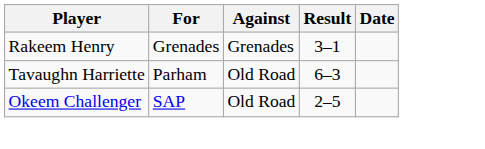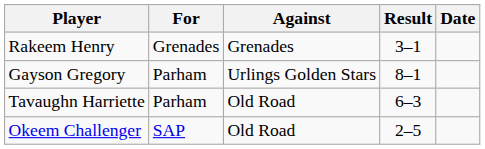+ row: Gayson Gregory | Parham | Urlings Golden Stars | 8–1
